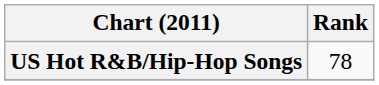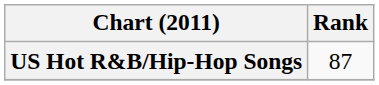US Hot R&B/Hip-Hop Songs | Rank: 78 -> 87
